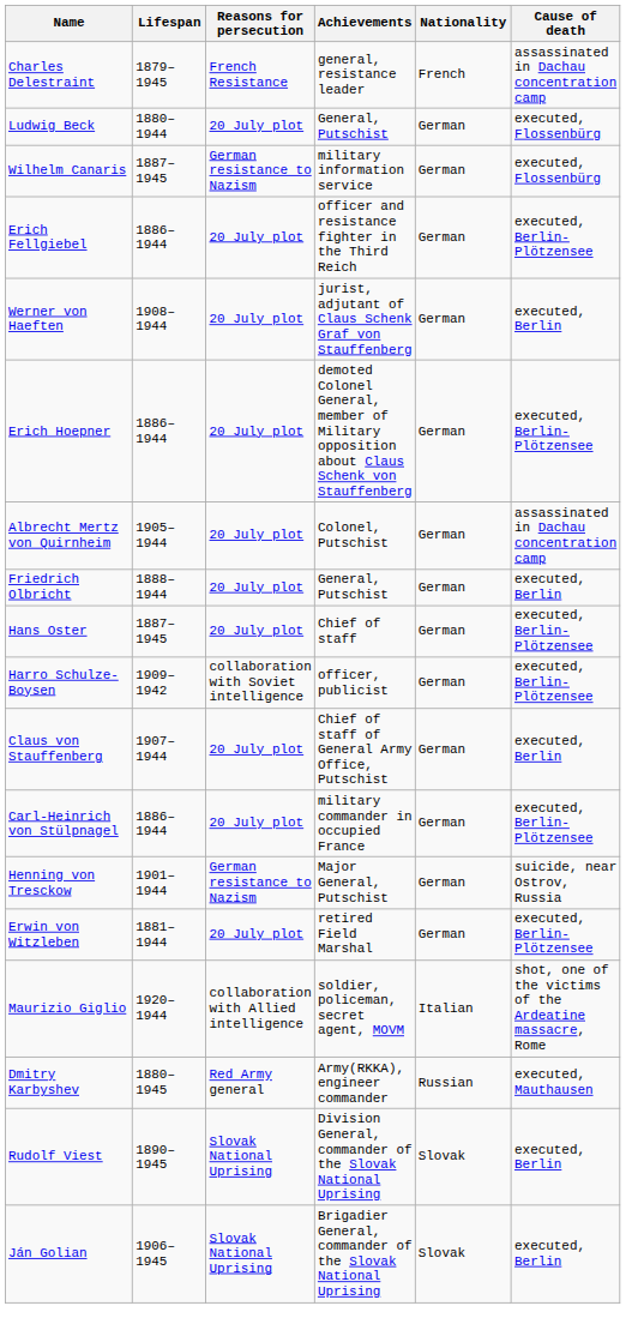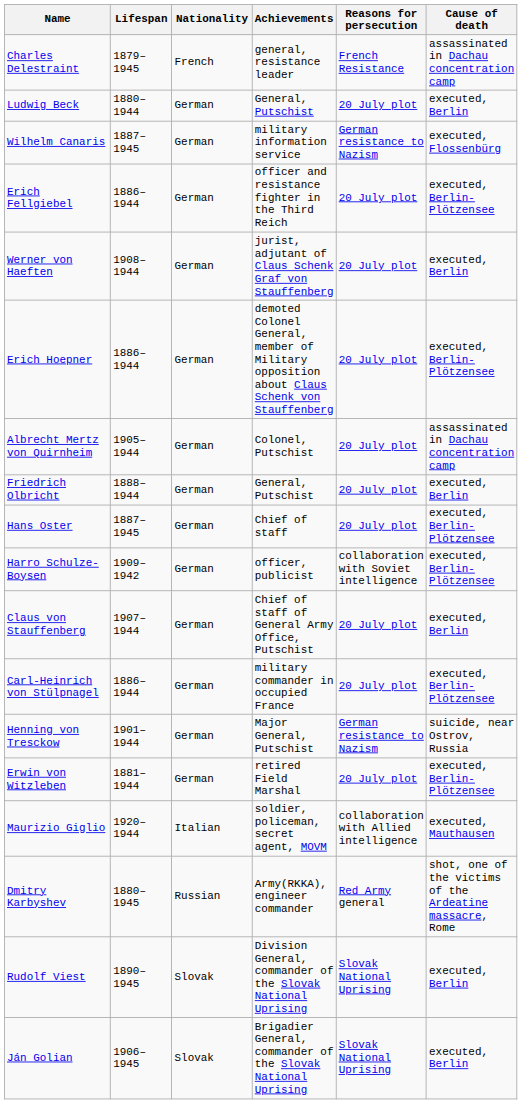columns swapped: Nationality <-> Reasons for persecution
Ludwig Beck | Cause of death: executed, Flossenbürg -> executed, Berlin
Maurizio Giglio | Cause of death: shot, one of the victims of the Ardeatine massacre, Rome -> executed, Mauthausen
Dmitry Karbyshev | Cause of death: executed, Mauthausen -> shot, one of the victims of the Ardeatine massacre, Rome
